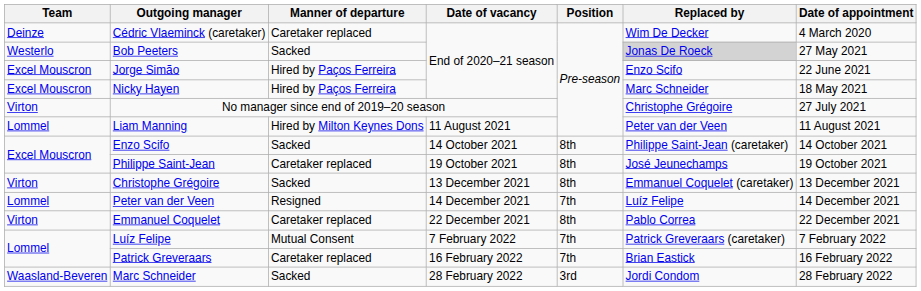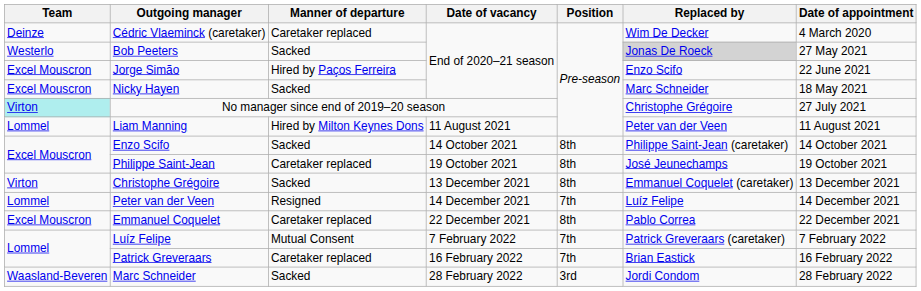Nicky Hayen | Manner of departure: Hired by Paços Ferreira -> Sacked
No manager since end of 2019–20 season | Team: no background -> paleturquoise background
Emmanuel Coquelet | Team: Virton -> Excel Mouscron
